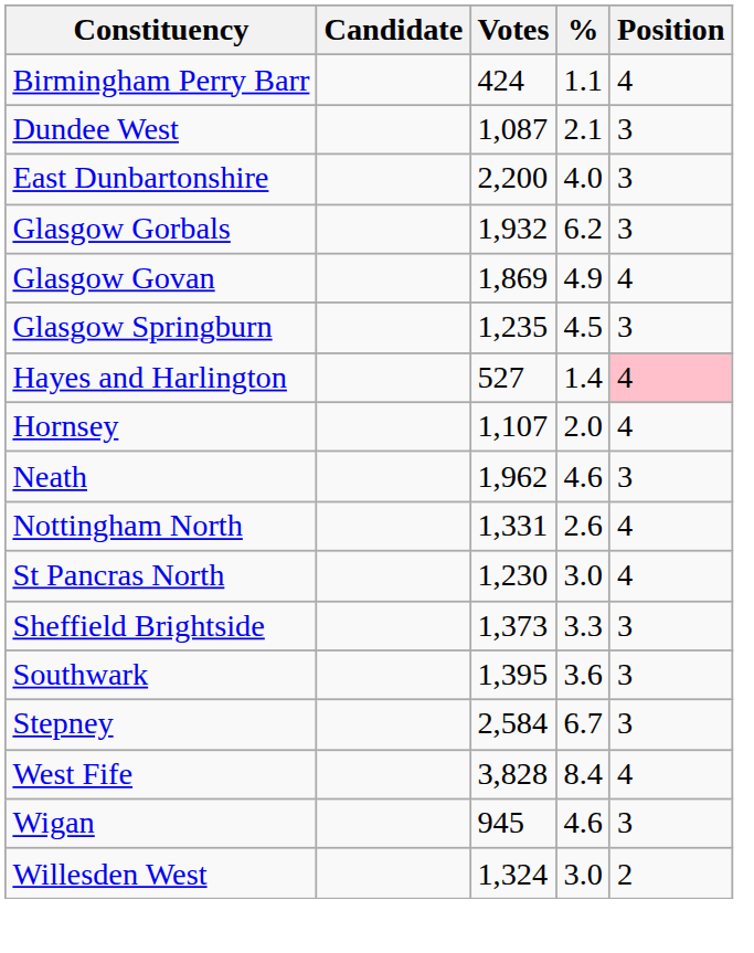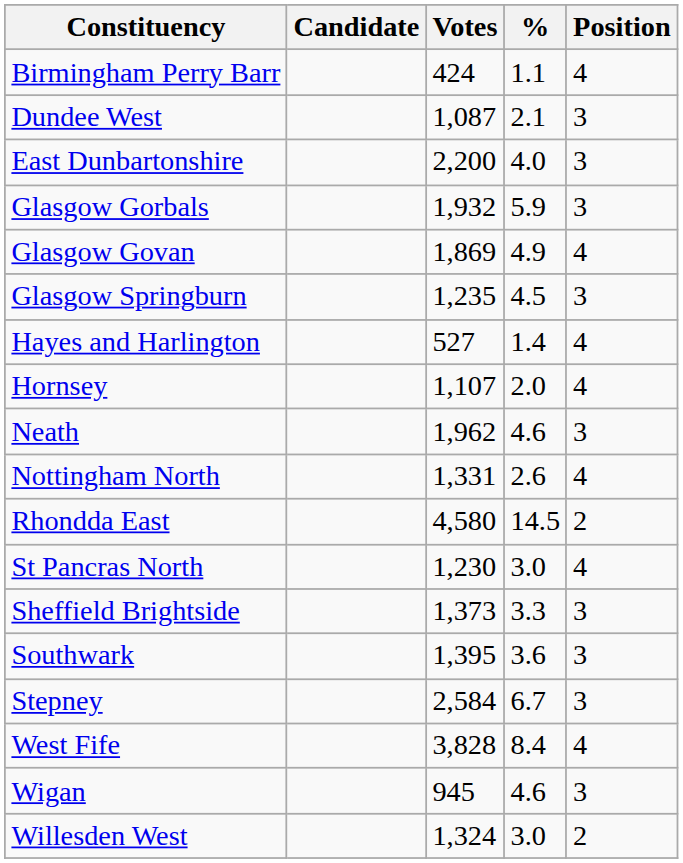Glasgow Gorbals | %: 6.2 -> 5.9
Hayes and Harlington | Position: pink background -> no background
+ row: Rhondda East | 4,580 | 14.5 | 2
